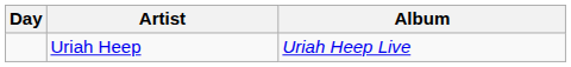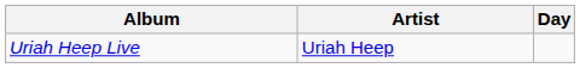columns swapped: Day <-> Album
